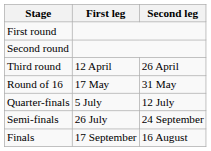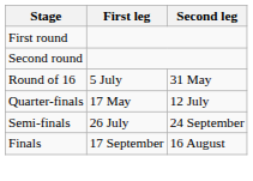- row: Third round | 12 April | 26 April
Round of 16 | First leg: 17 May -> 5 July
Quarter-finals | First leg: 5 July -> 17 May
